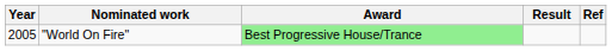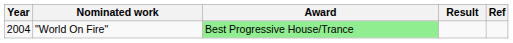"World On Fire" | Year: 2005 -> 2004
